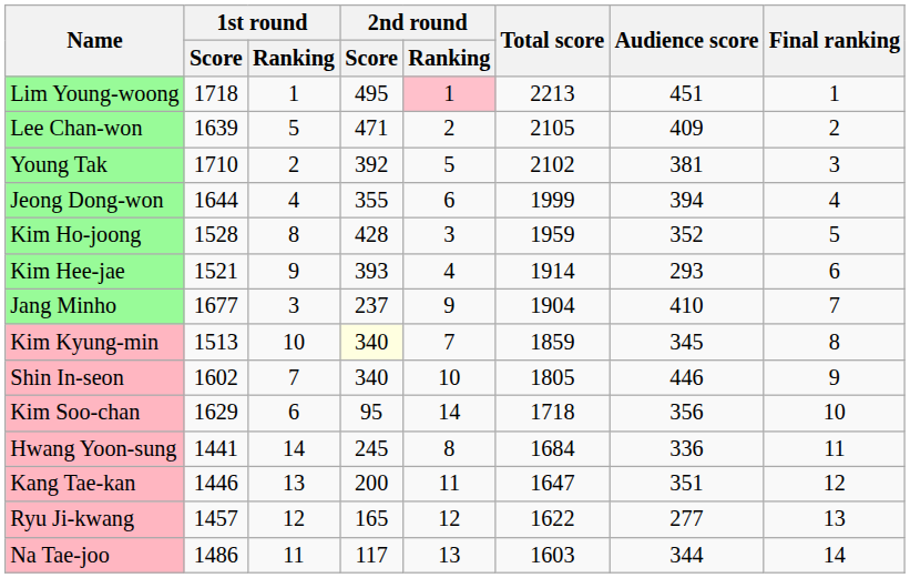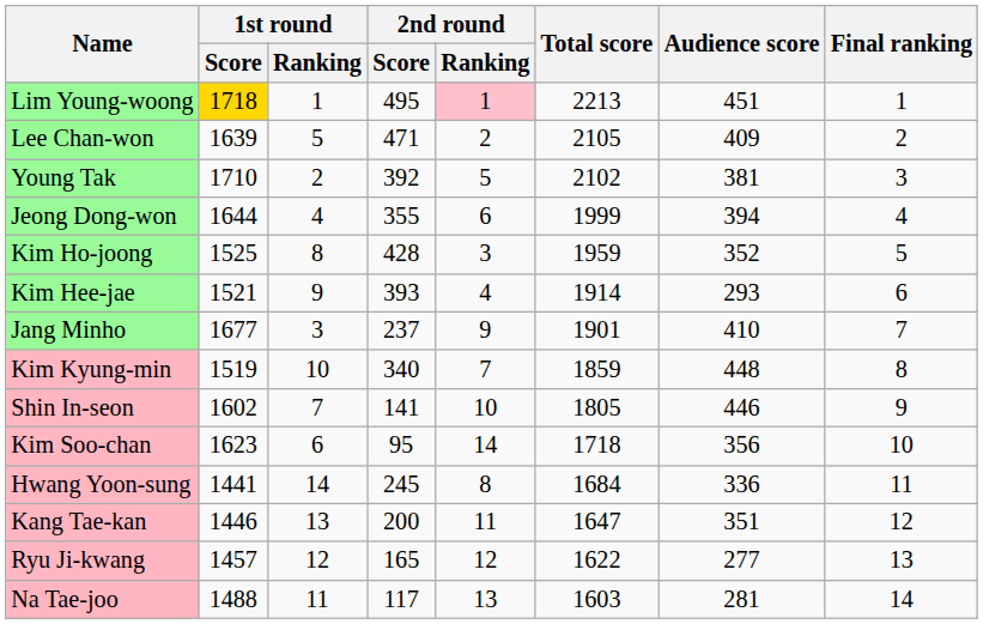Lim Young-woong | 1st round / Score: no background -> gold background
Kim Ho-joong | 1st round / Score: 1528 -> 1525
Jang Minho | Total score: 1904 -> 1901
Kim Kyung-min | 1st round / Score: 1513 -> 1519
Kim Kyung-min | 2nd round / Score: lightyellow background -> no background
Kim Kyung-min | Audience score: 345 -> 448
Shin In-seon | 2nd round / Score: 340 -> 141
Kim Soo-chan | 1st round / Score: 1629 -> 1623
Na Tae-joo | 1st round / Score: 1486 -> 1488
Na Tae-joo | Audience score: 344 -> 281
